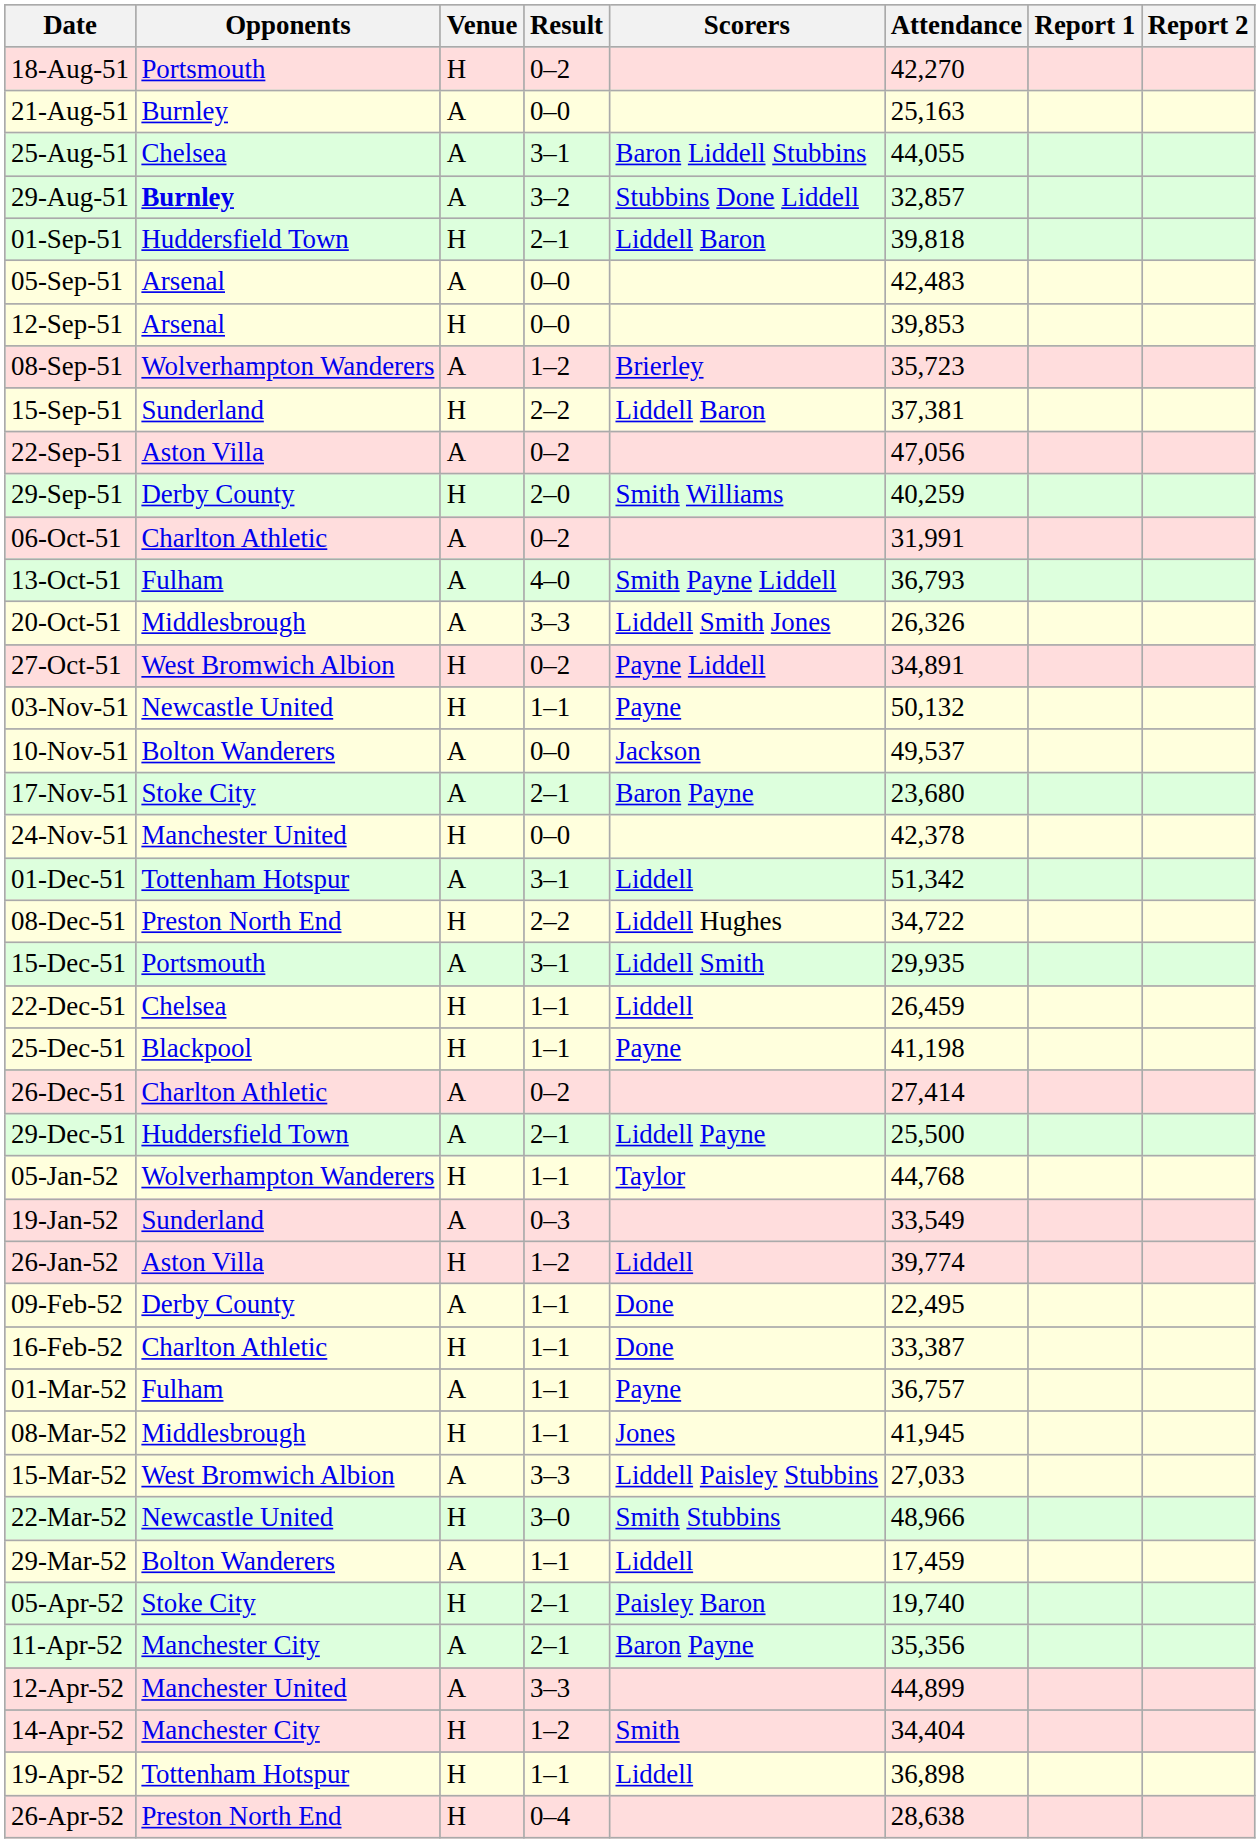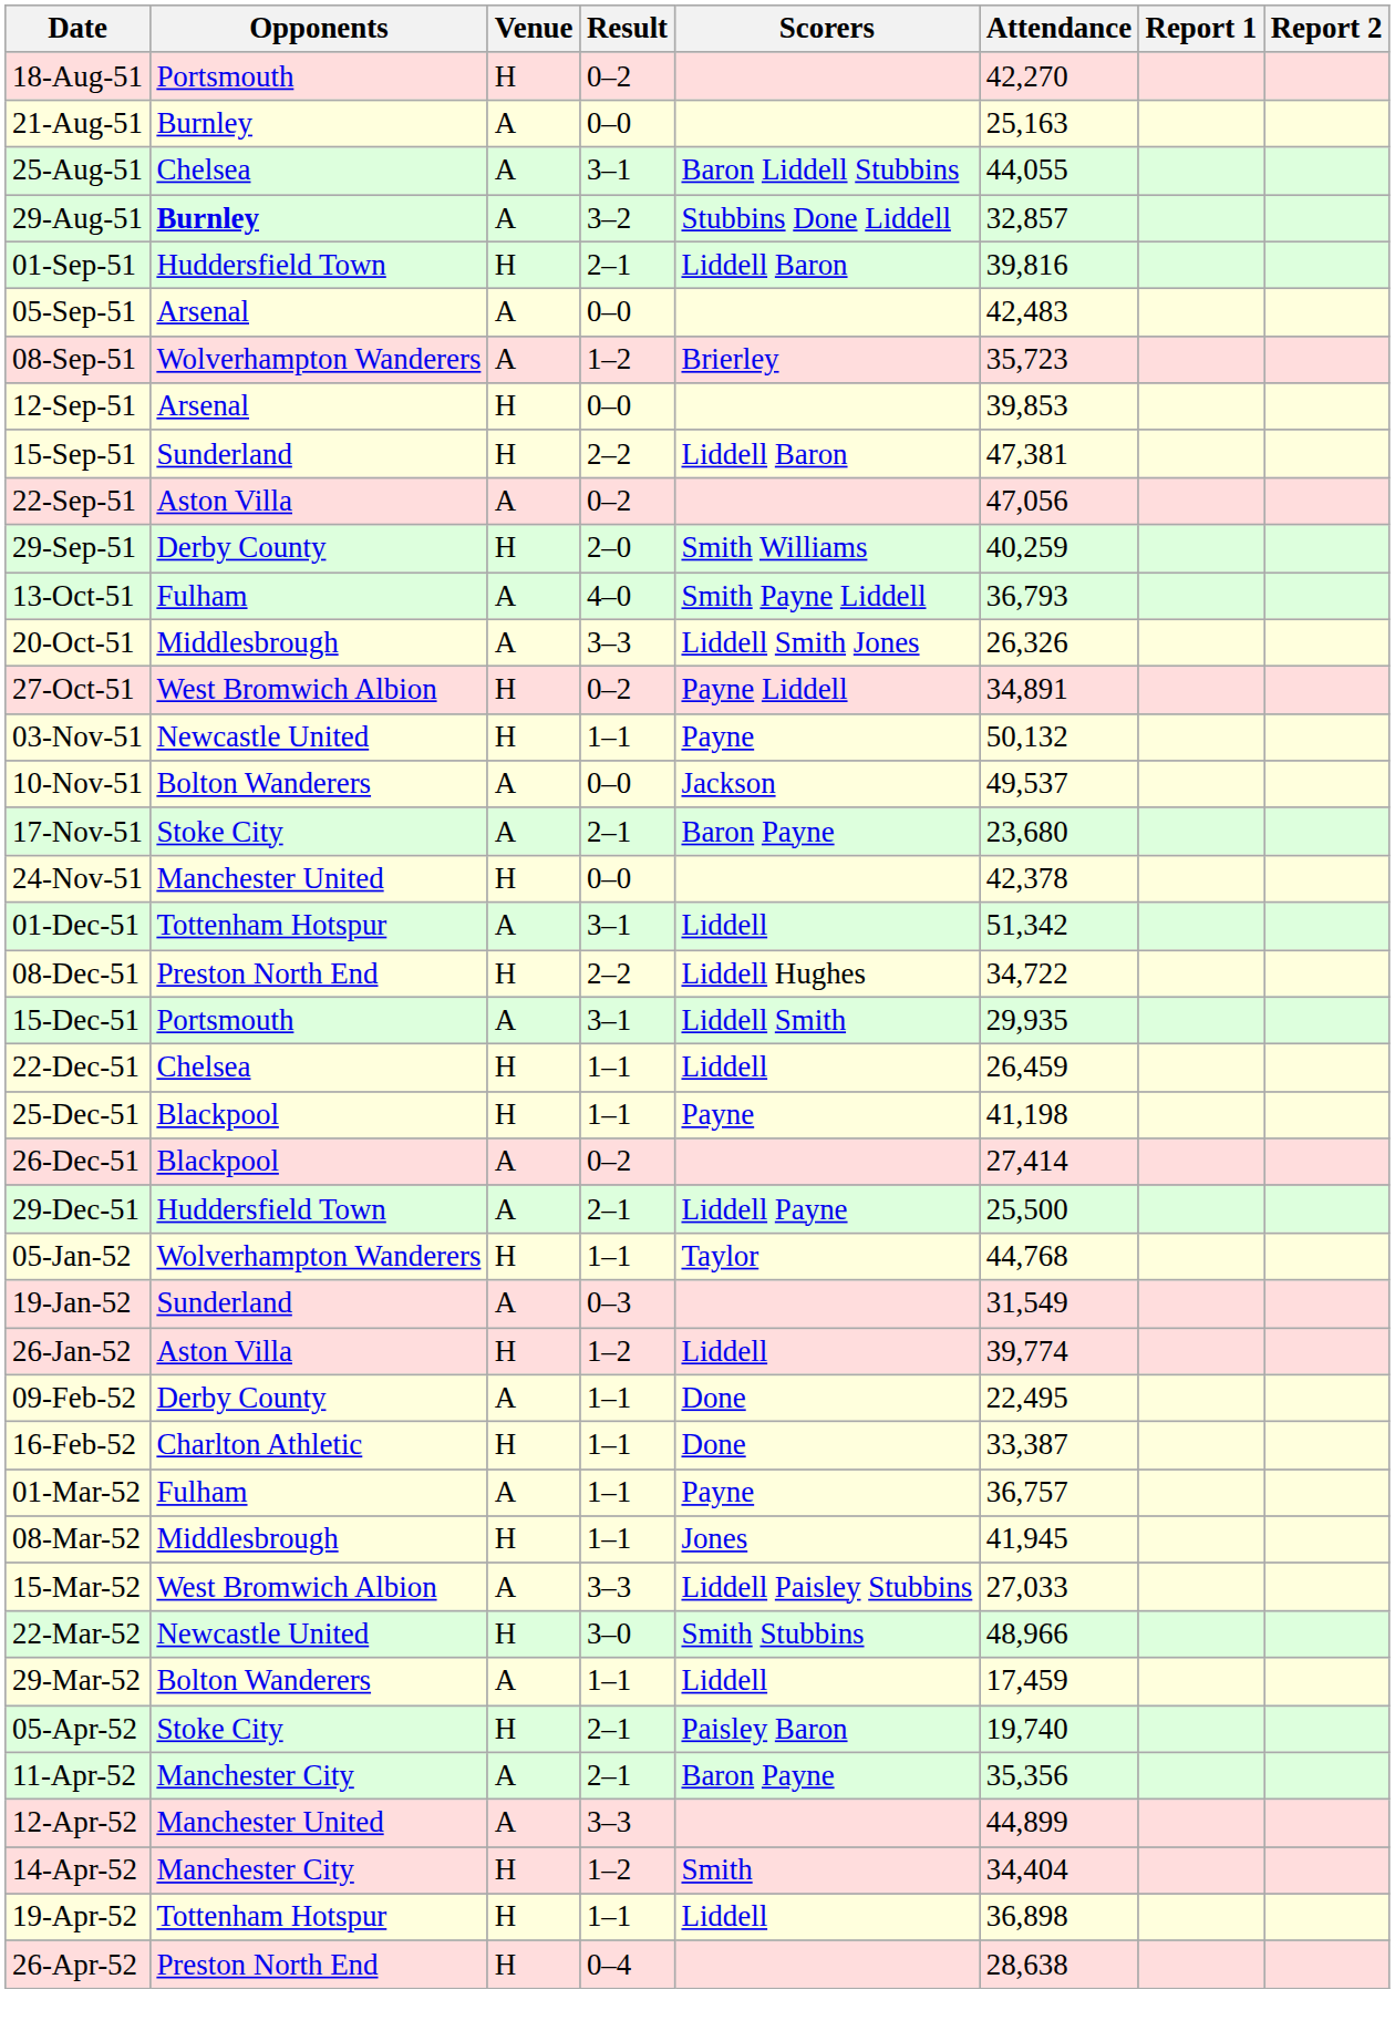01-Sep-51 | Attendance: 39,818 -> 39,816
rows swapped: 08-Sep-51 <-> 12-Sep-51
15-Sep-51 | Attendance: 37,381 -> 47,381
- row: 06-Oct-51 | Charlton Athletic | A | 0–2 | 31,991
26-Dec-51 | Opponents: Charlton Athletic -> Blackpool
19-Jan-52 | Attendance: 33,549 -> 31,549
